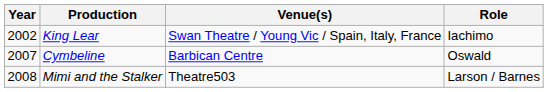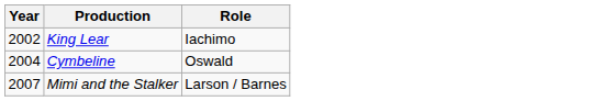- column: Venue(s) | Swan Theatre / Young Vic / Spain, Italy, France | Barbican Centre | Theatre503
Cymbeline | Year: 2007 -> 2004
Mimi and the Stalker | Year: 2008 -> 2007
